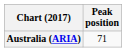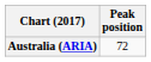Australia (ARIA) | Peak position: 71 -> 72
